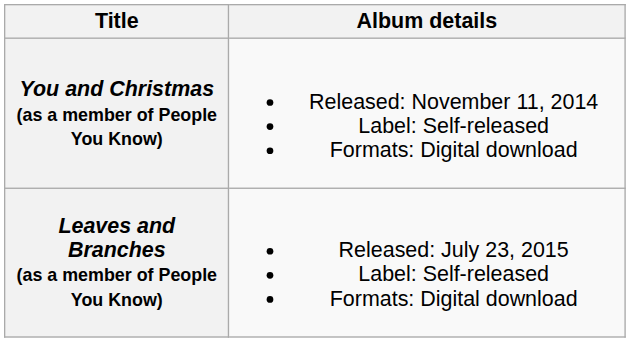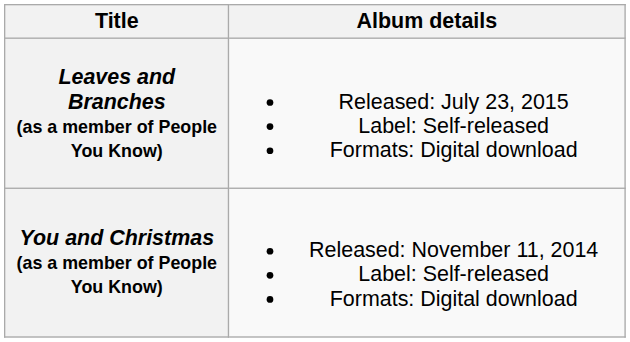rows swapped: You and Christmas (as a member of People You Know) <-> Leaves and Branches (as a member of People You Know)
